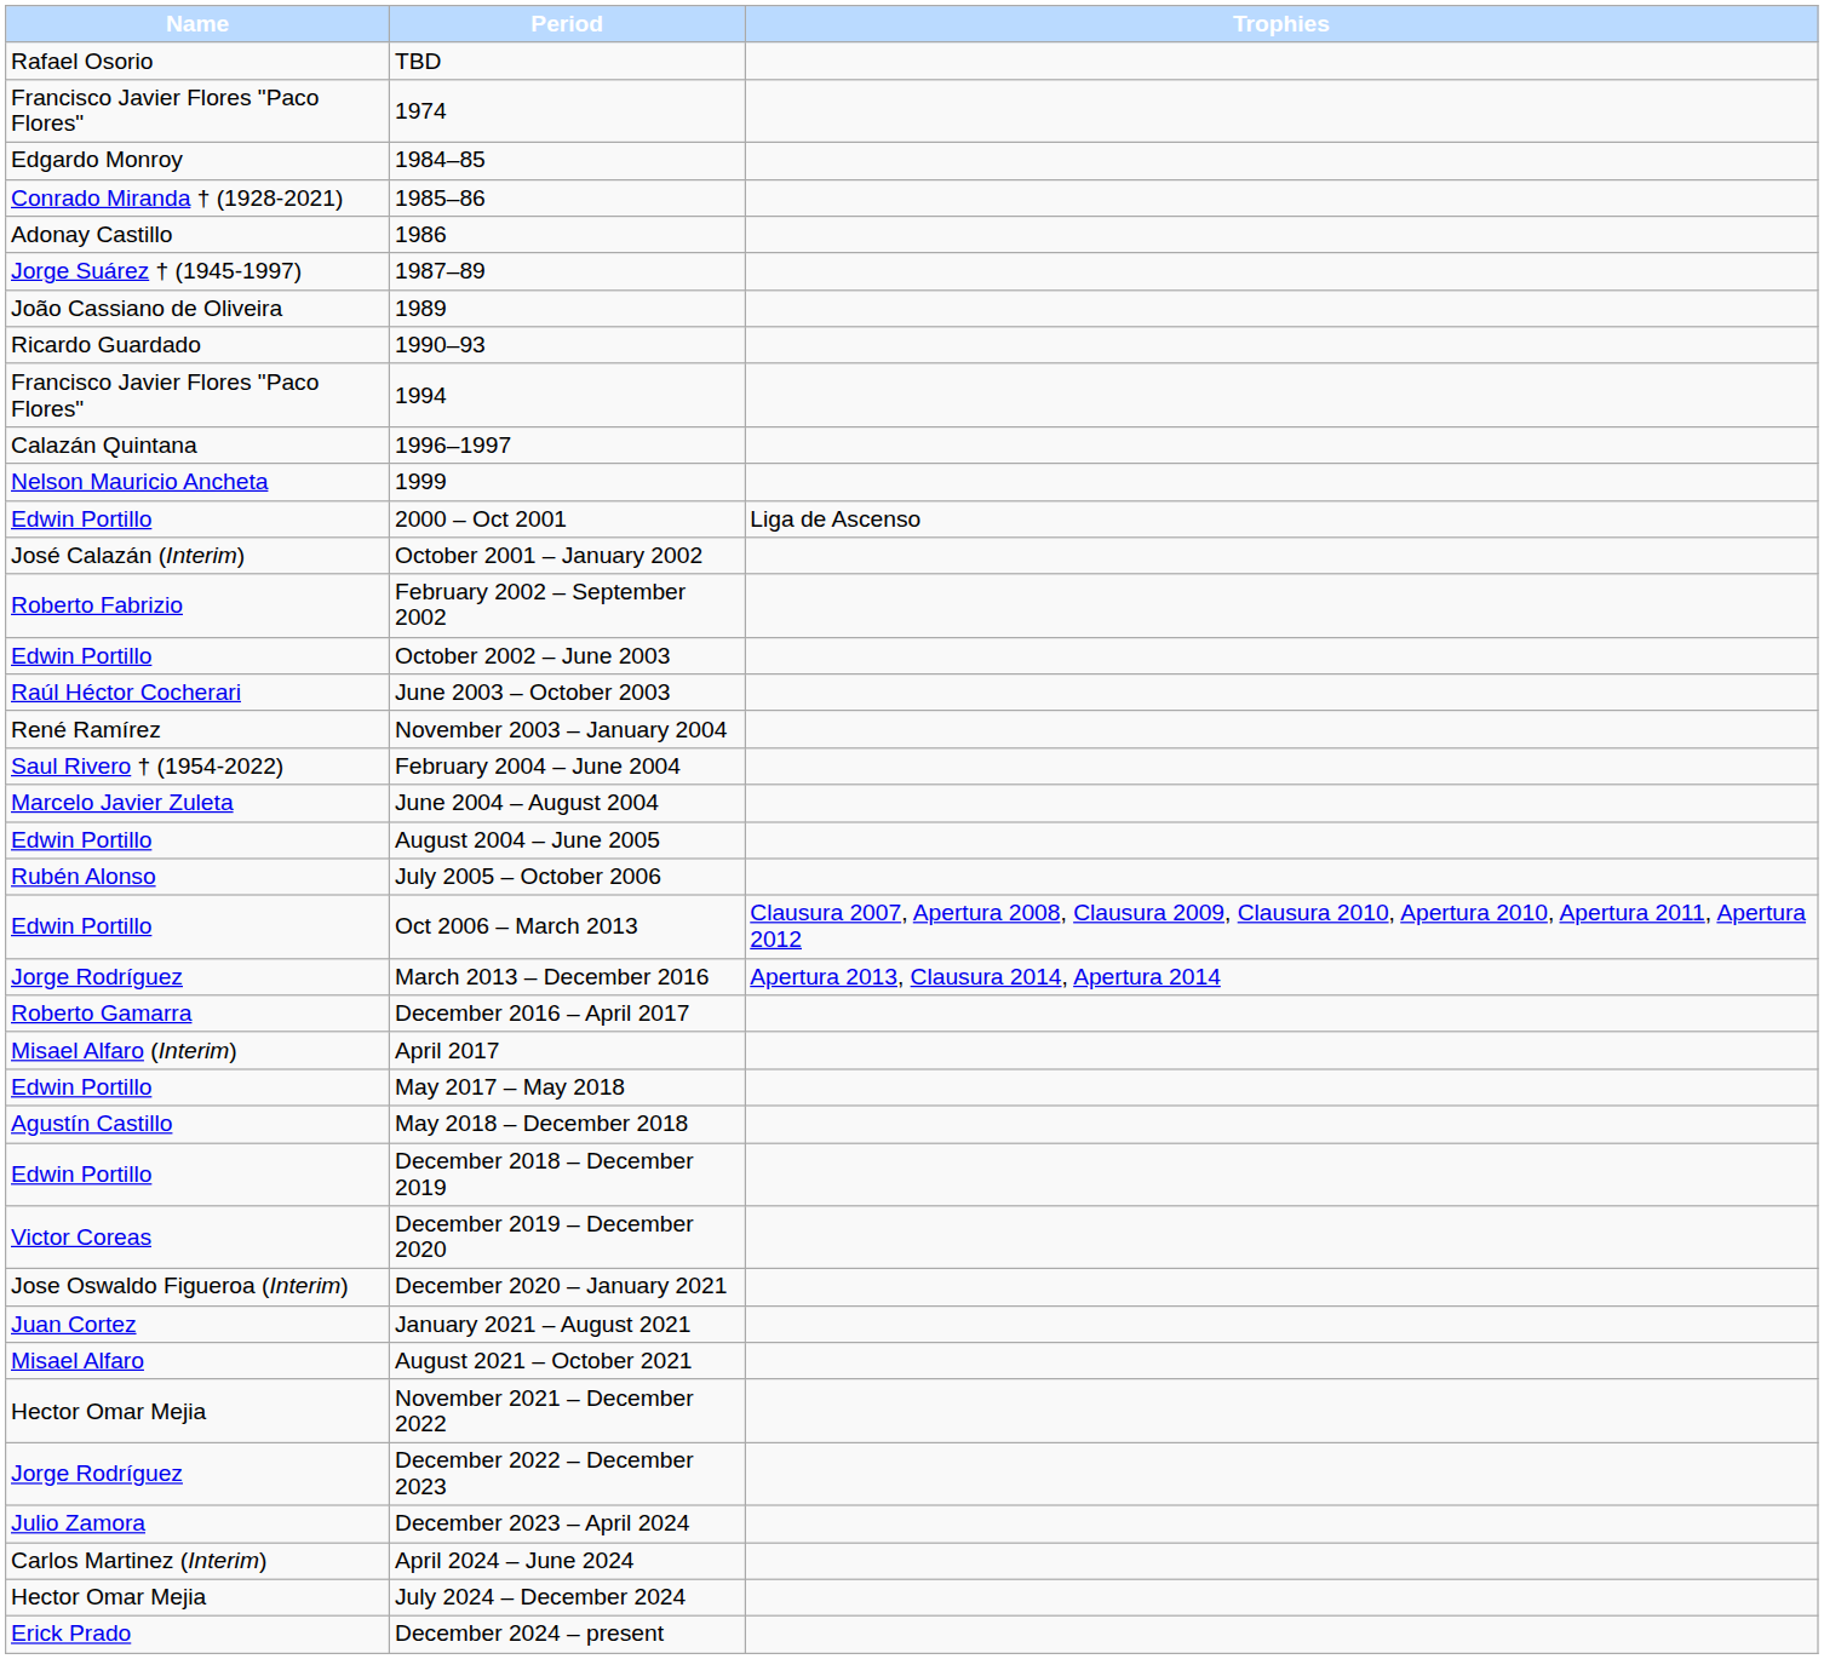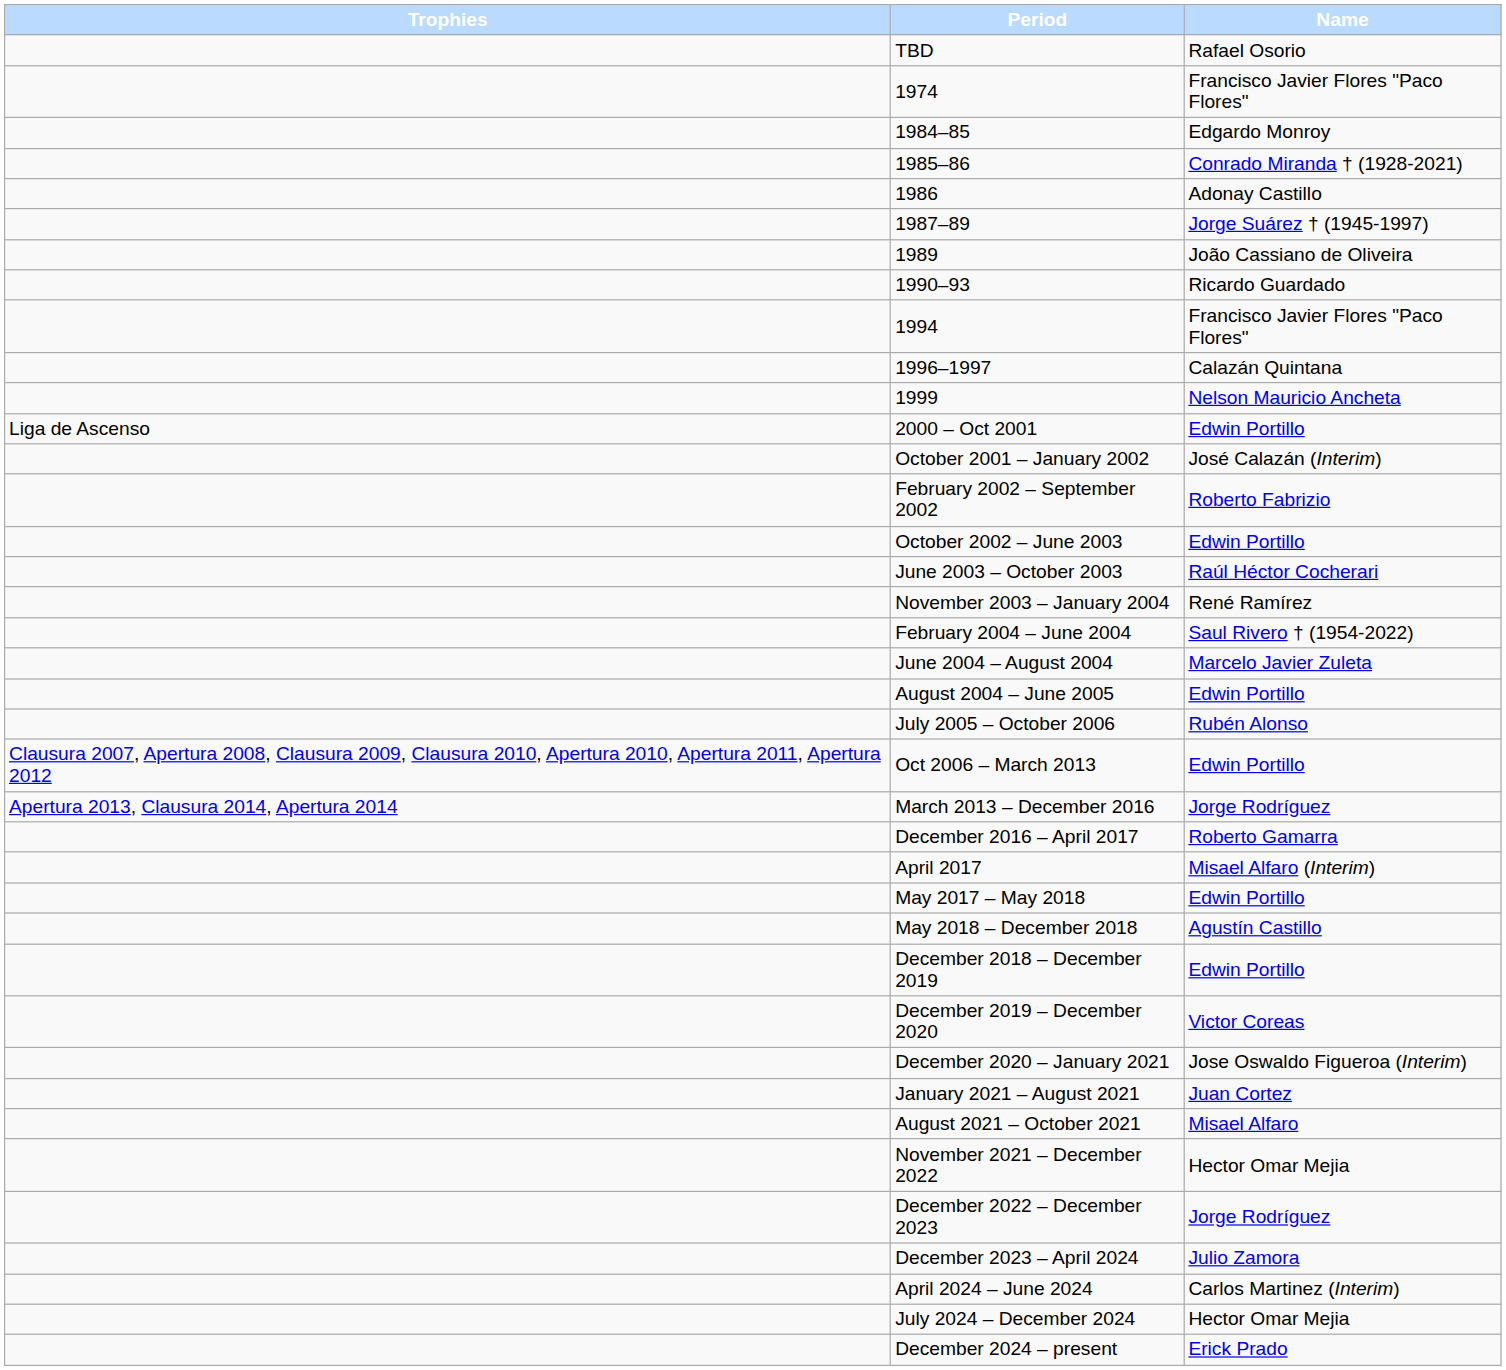columns swapped: Name <-> Trophies
